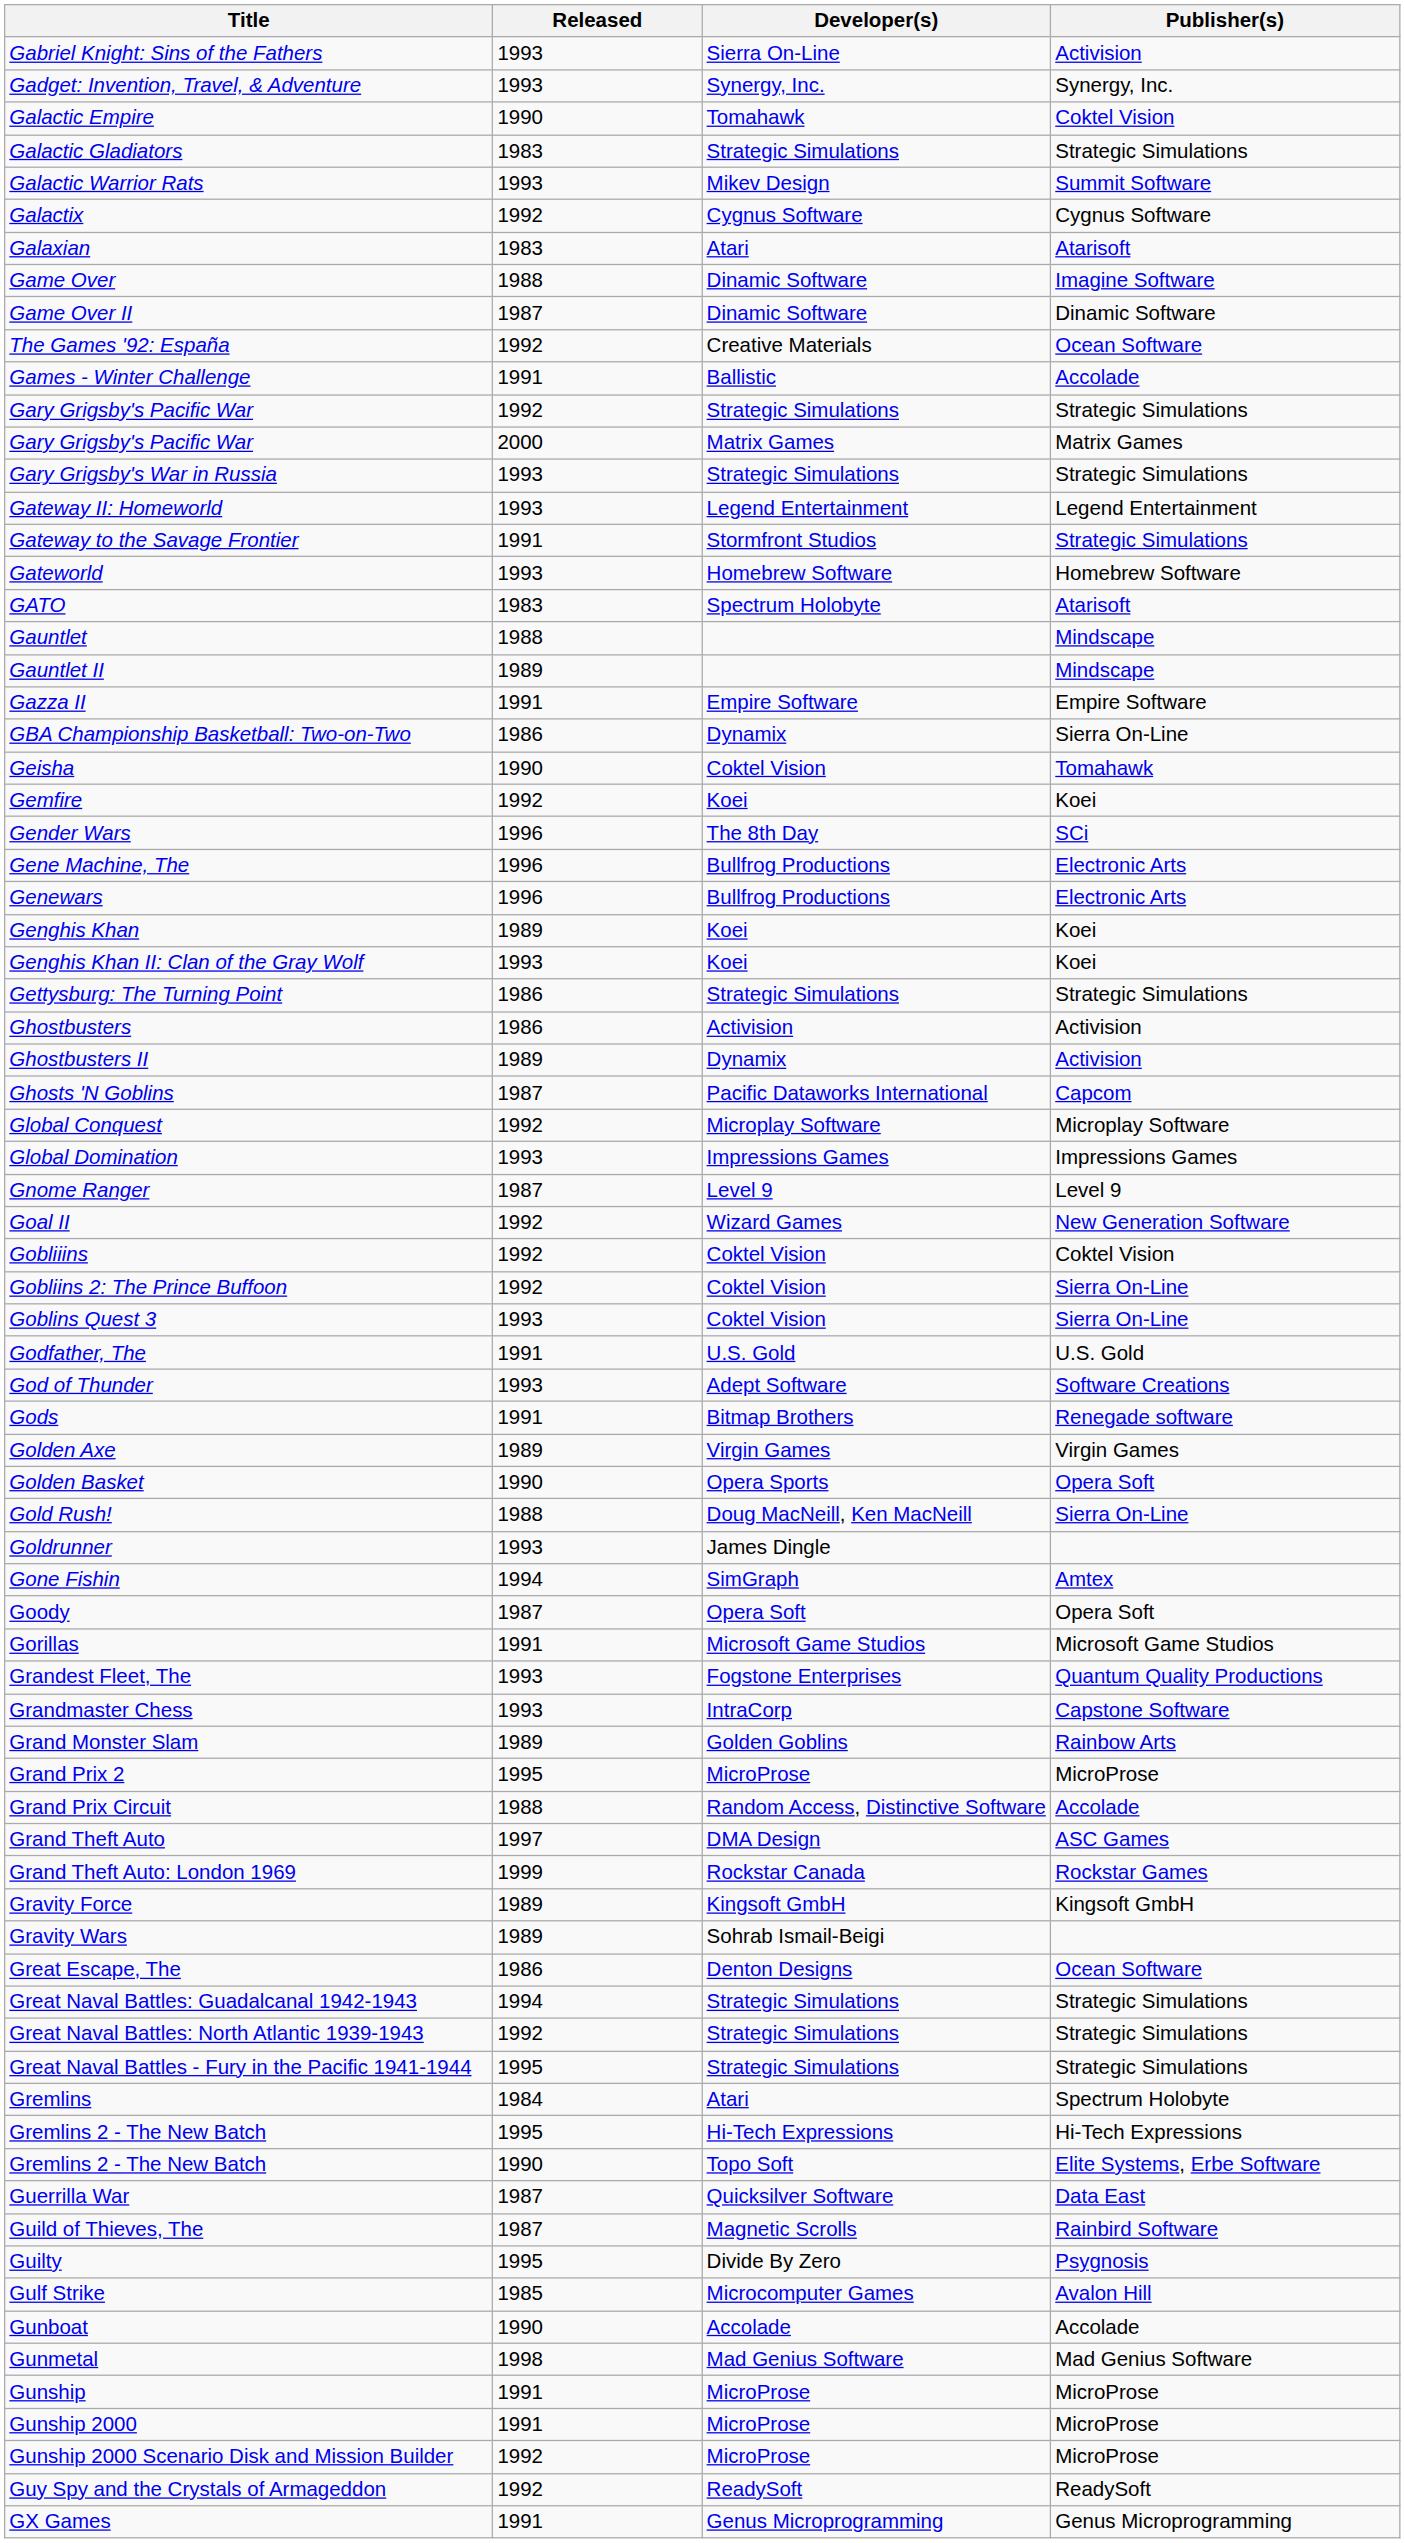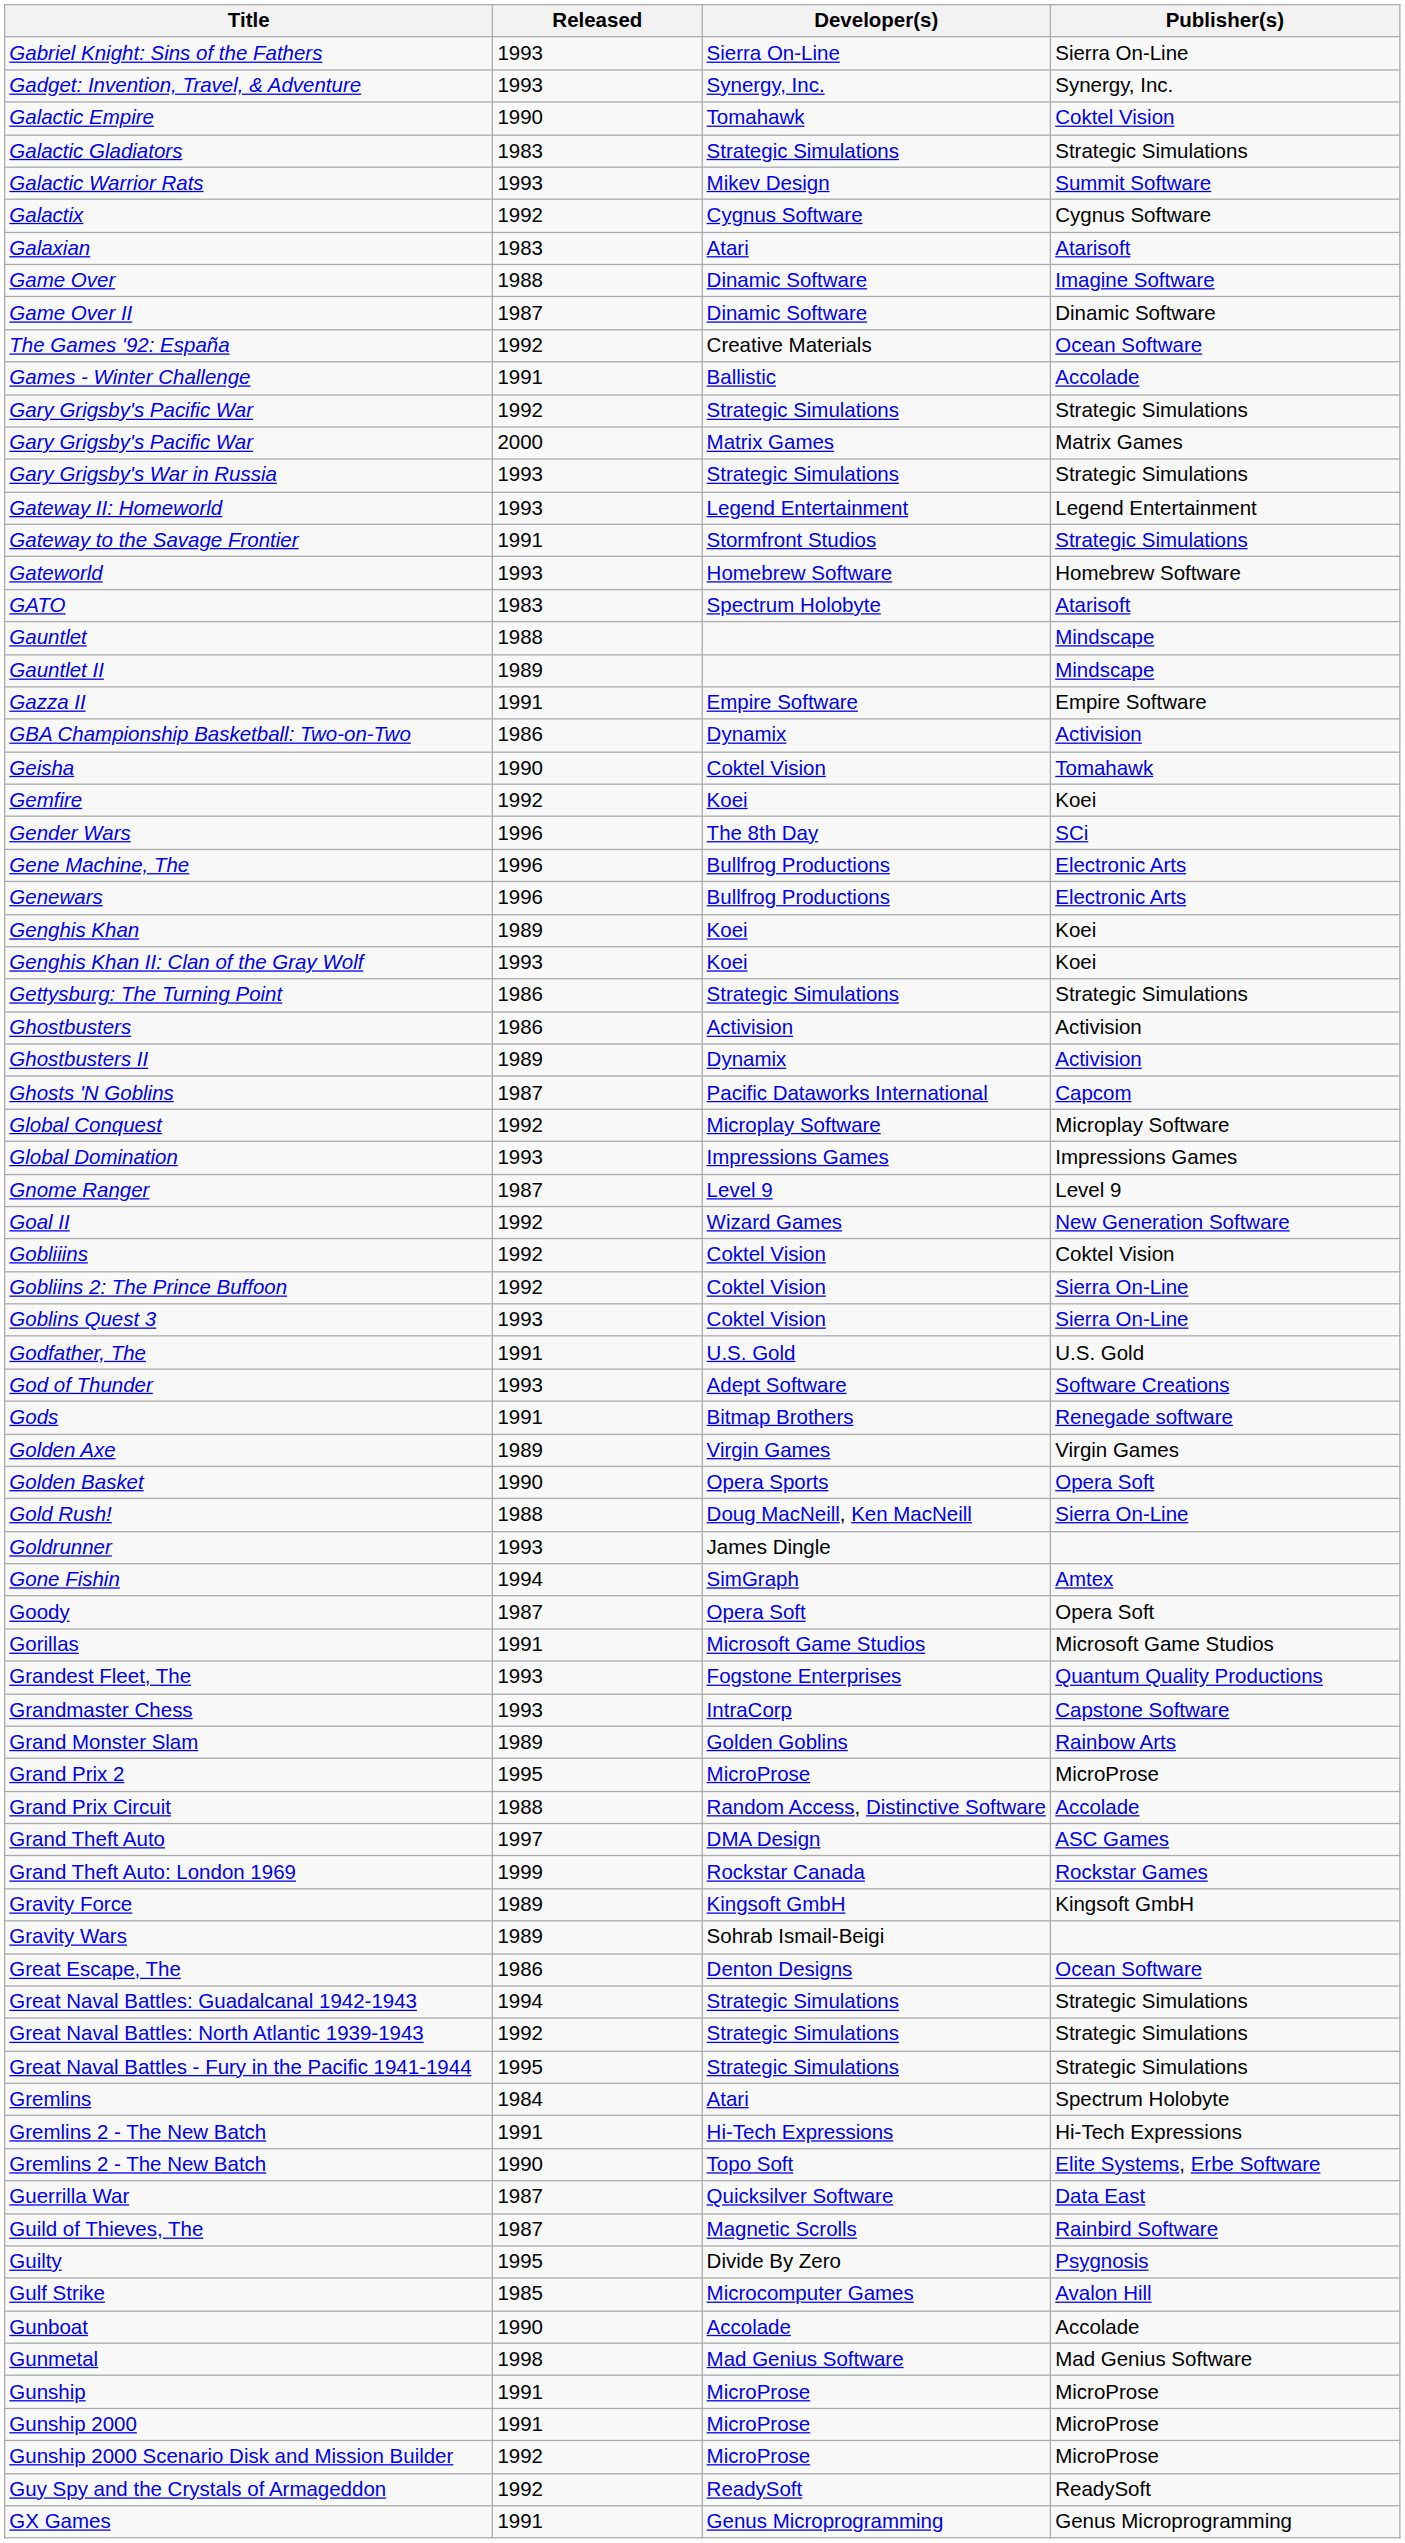Gabriel Knight: Sins of the Fathers | Publisher(s): Activision -> Sierra On-Line
GBA Championship Basketball: Two-on-Two | Publisher(s): Sierra On-Line -> Activision
Gremlins 2 - The New Batch / Hi-Tech Expressions | Released: 1995 -> 1991
